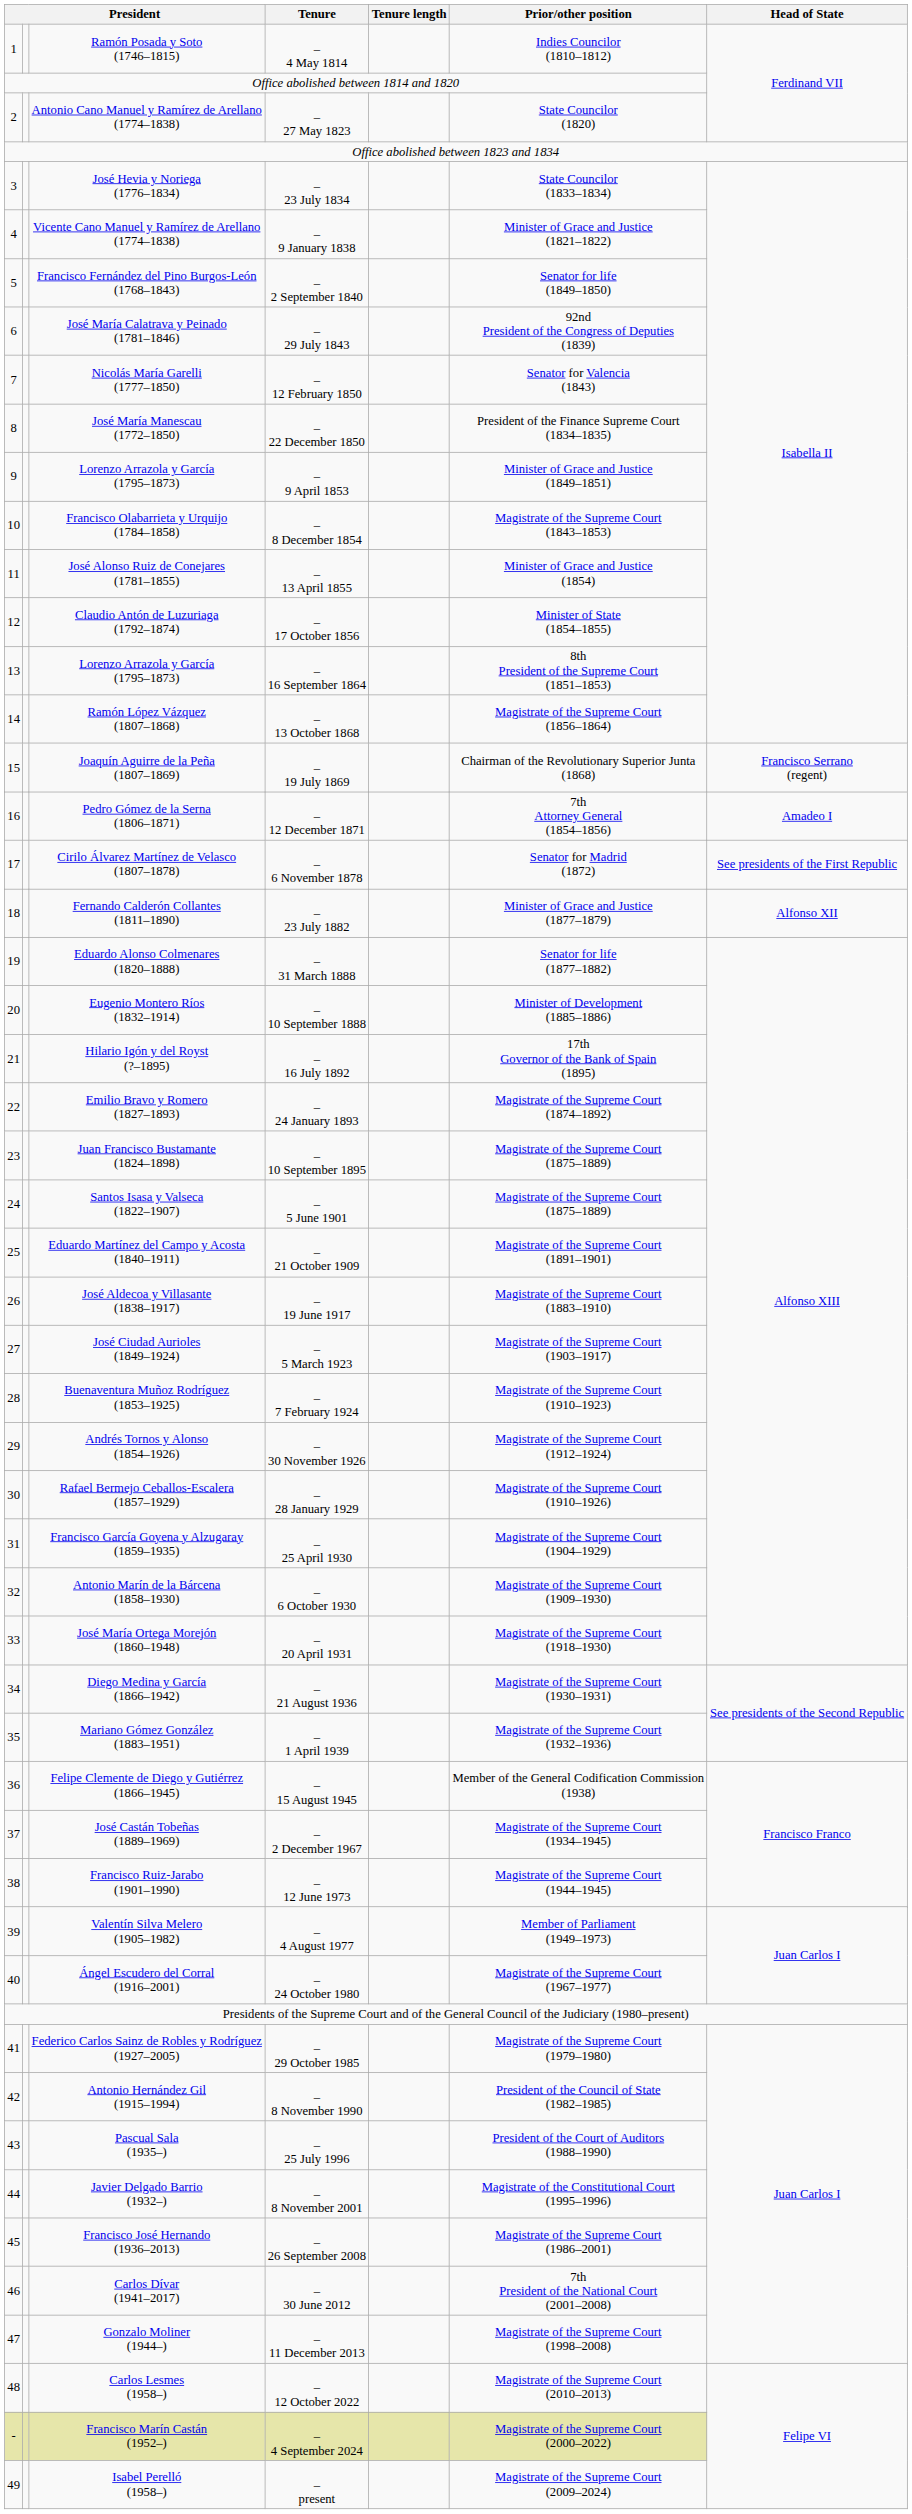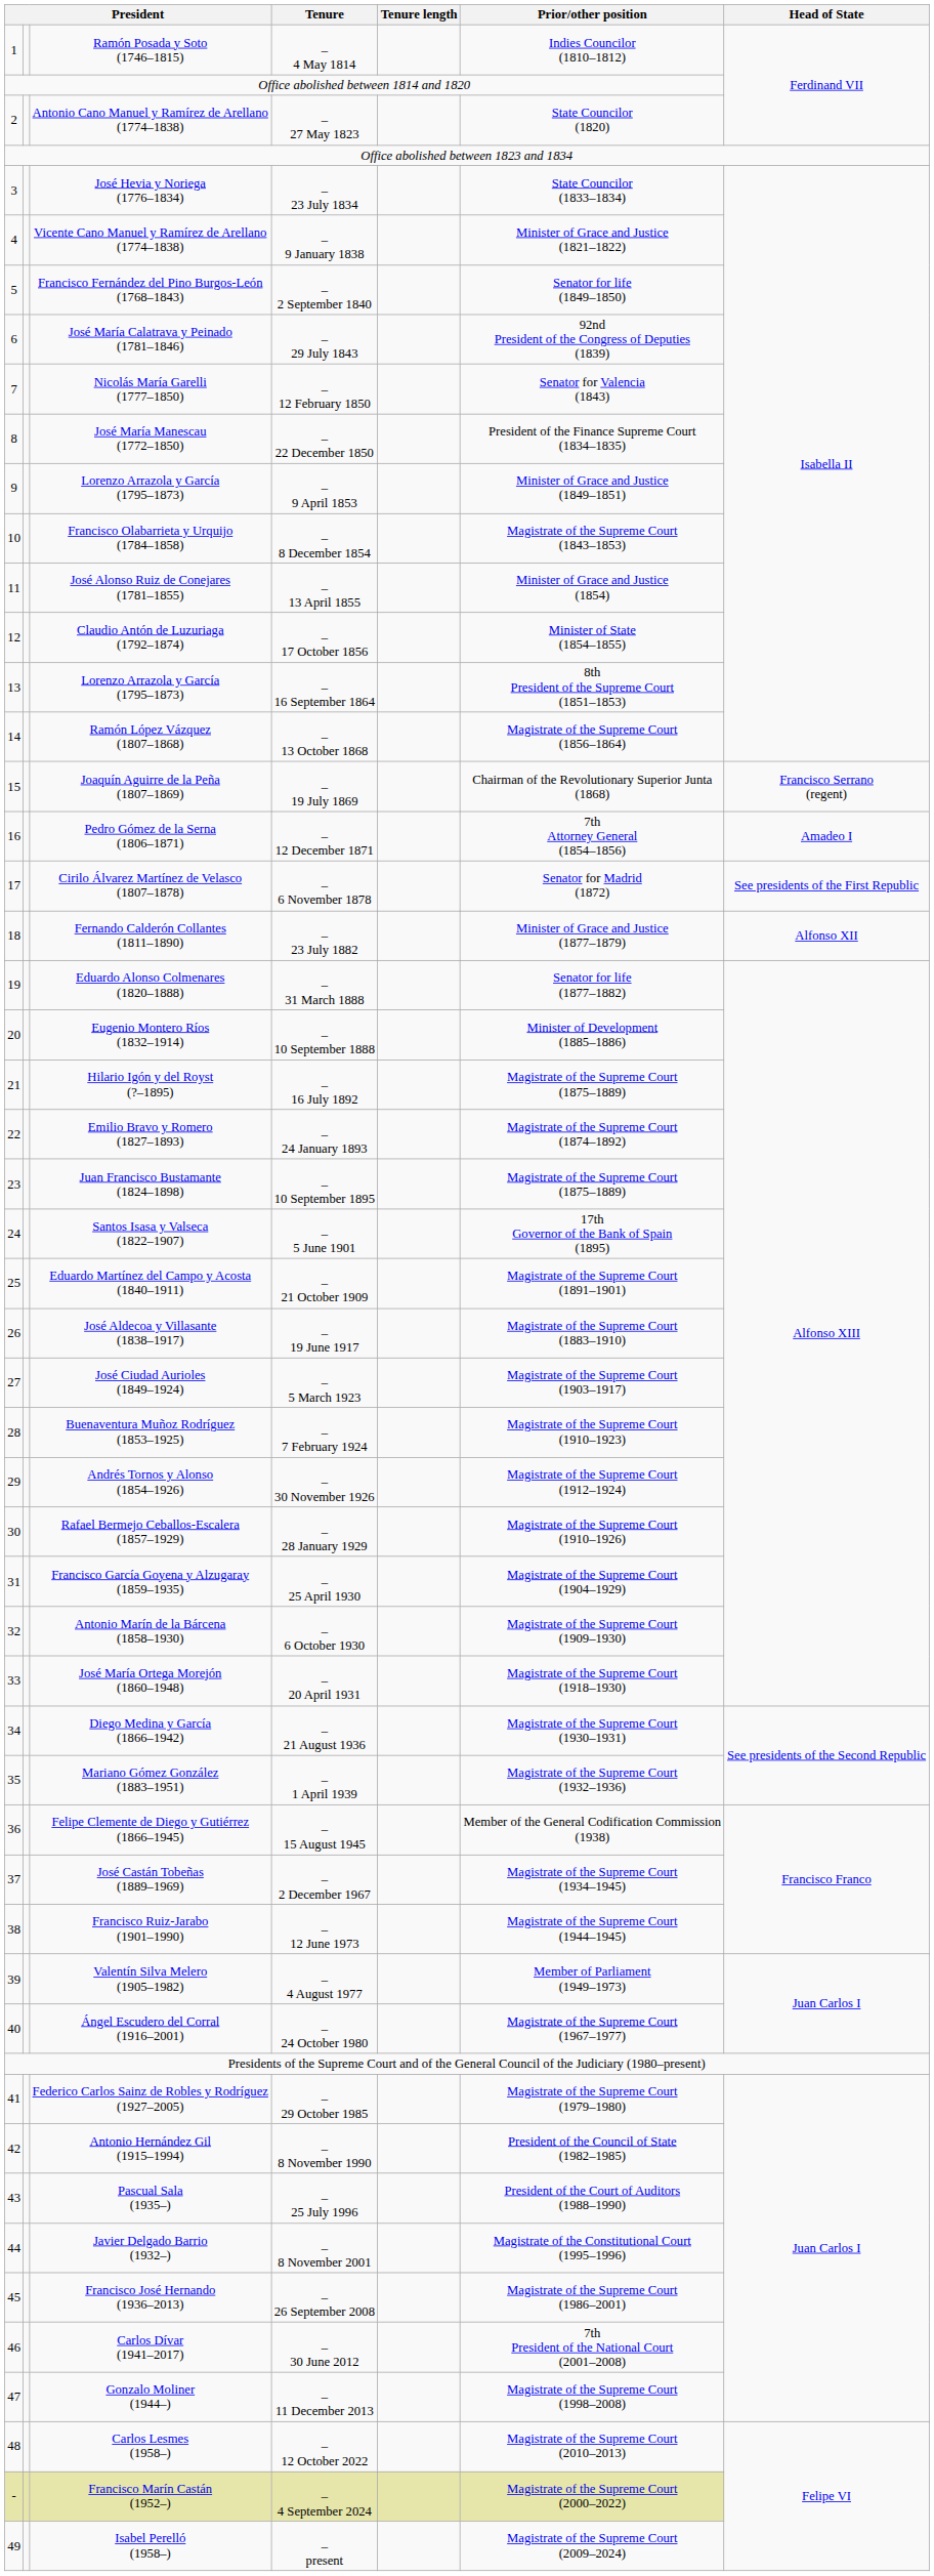21 | Prior/other position: 17th Governor of the Bank of Spain (1895) -> Magistrate of the Supreme Court (1875–1889)
24 | Prior/other position: Magistrate of the Supreme Court (1875–1889) -> 17th Governor of the Bank of Spain (1895)
